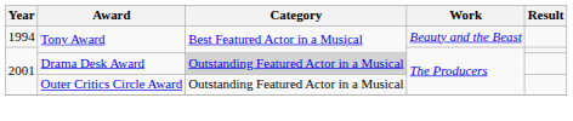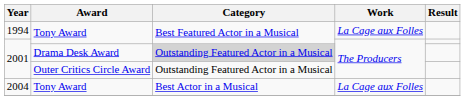1994 | Work: Beauty and the Beast -> La Cage aux Folles
+ row: 2004 | Tony Award | Best Actor in a Musical | La Cage aux Folles
